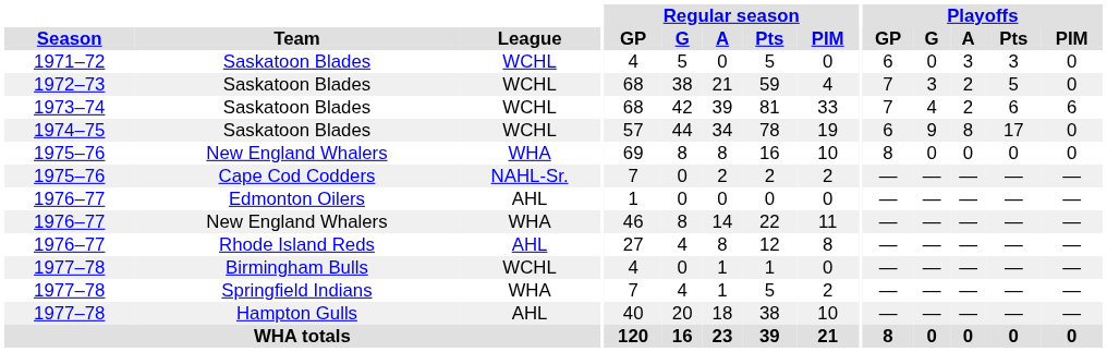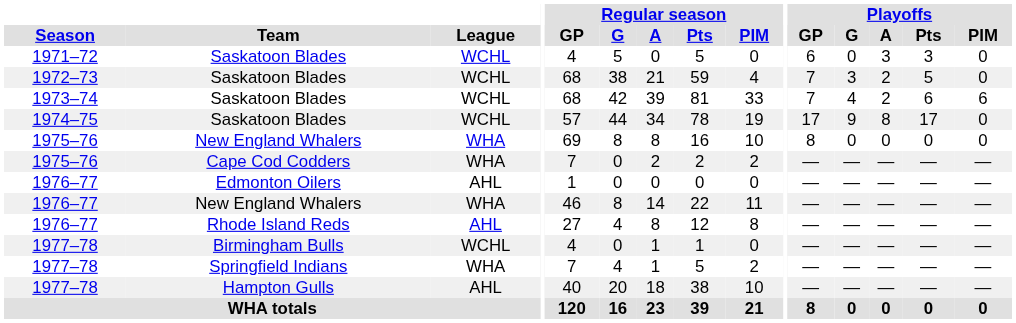1974–75 / Saskatoon Blades | Playoffs / GP: 6 -> 17
Cape Cod Codders | League: NAHL-Sr. -> WHA
